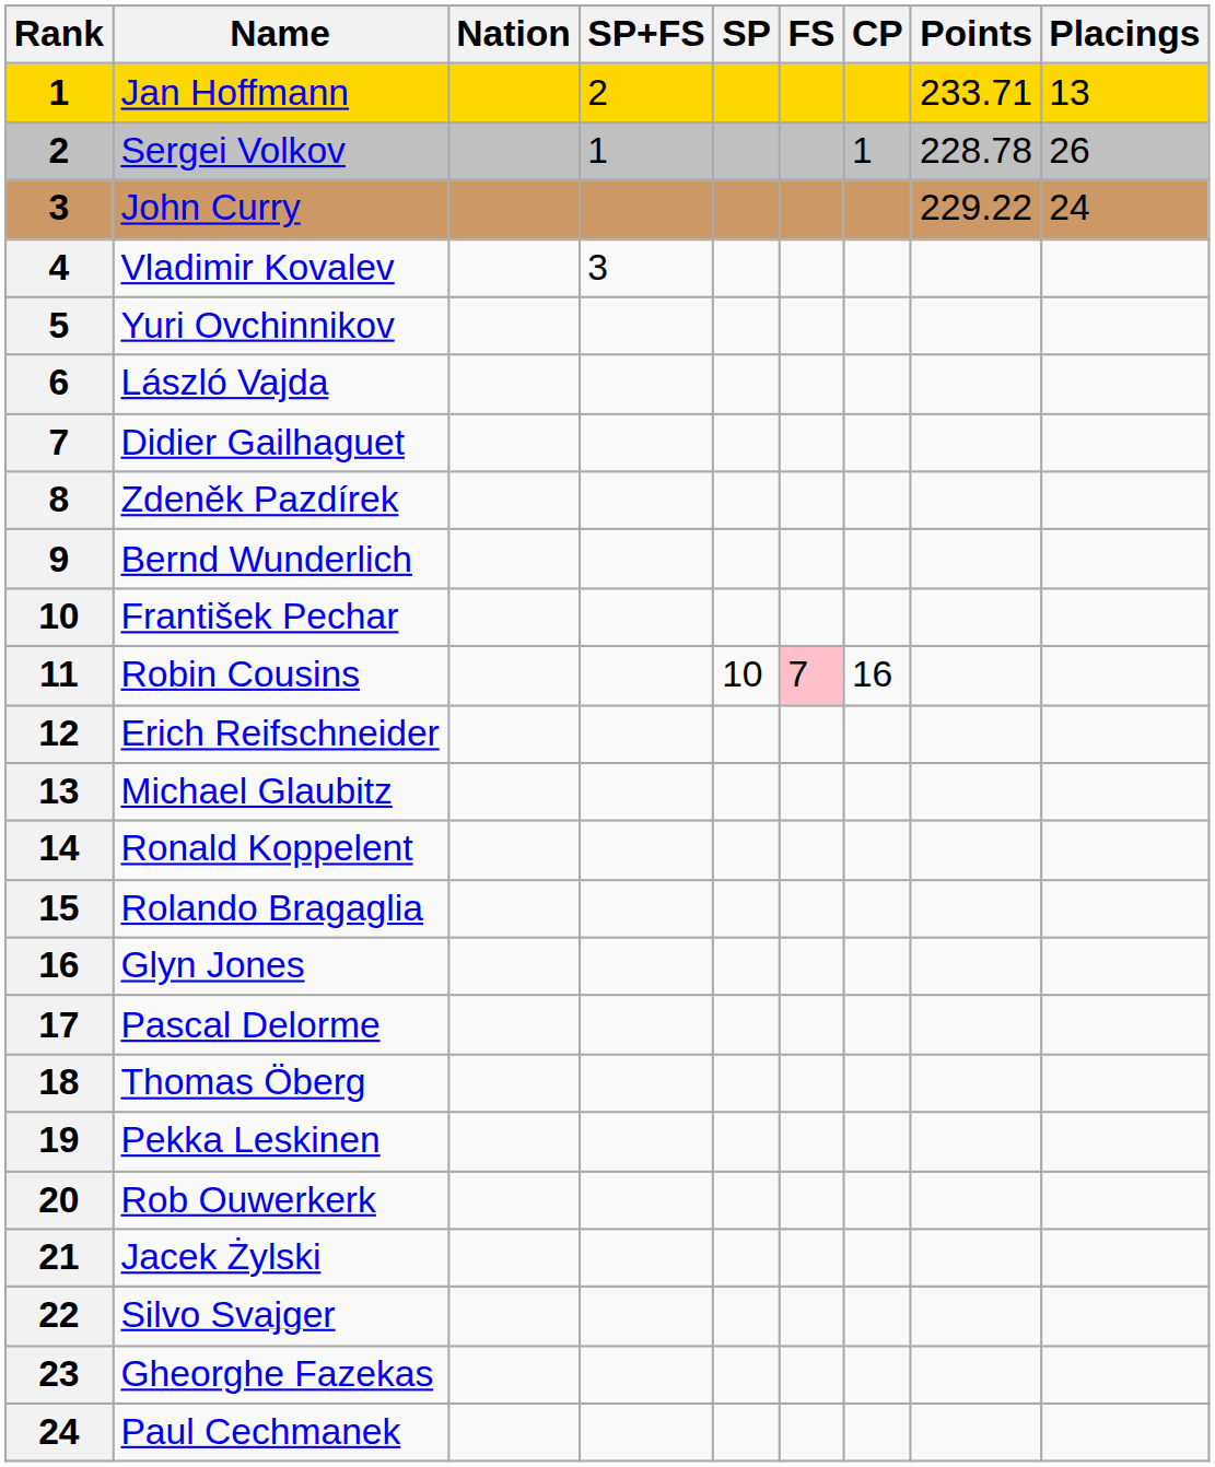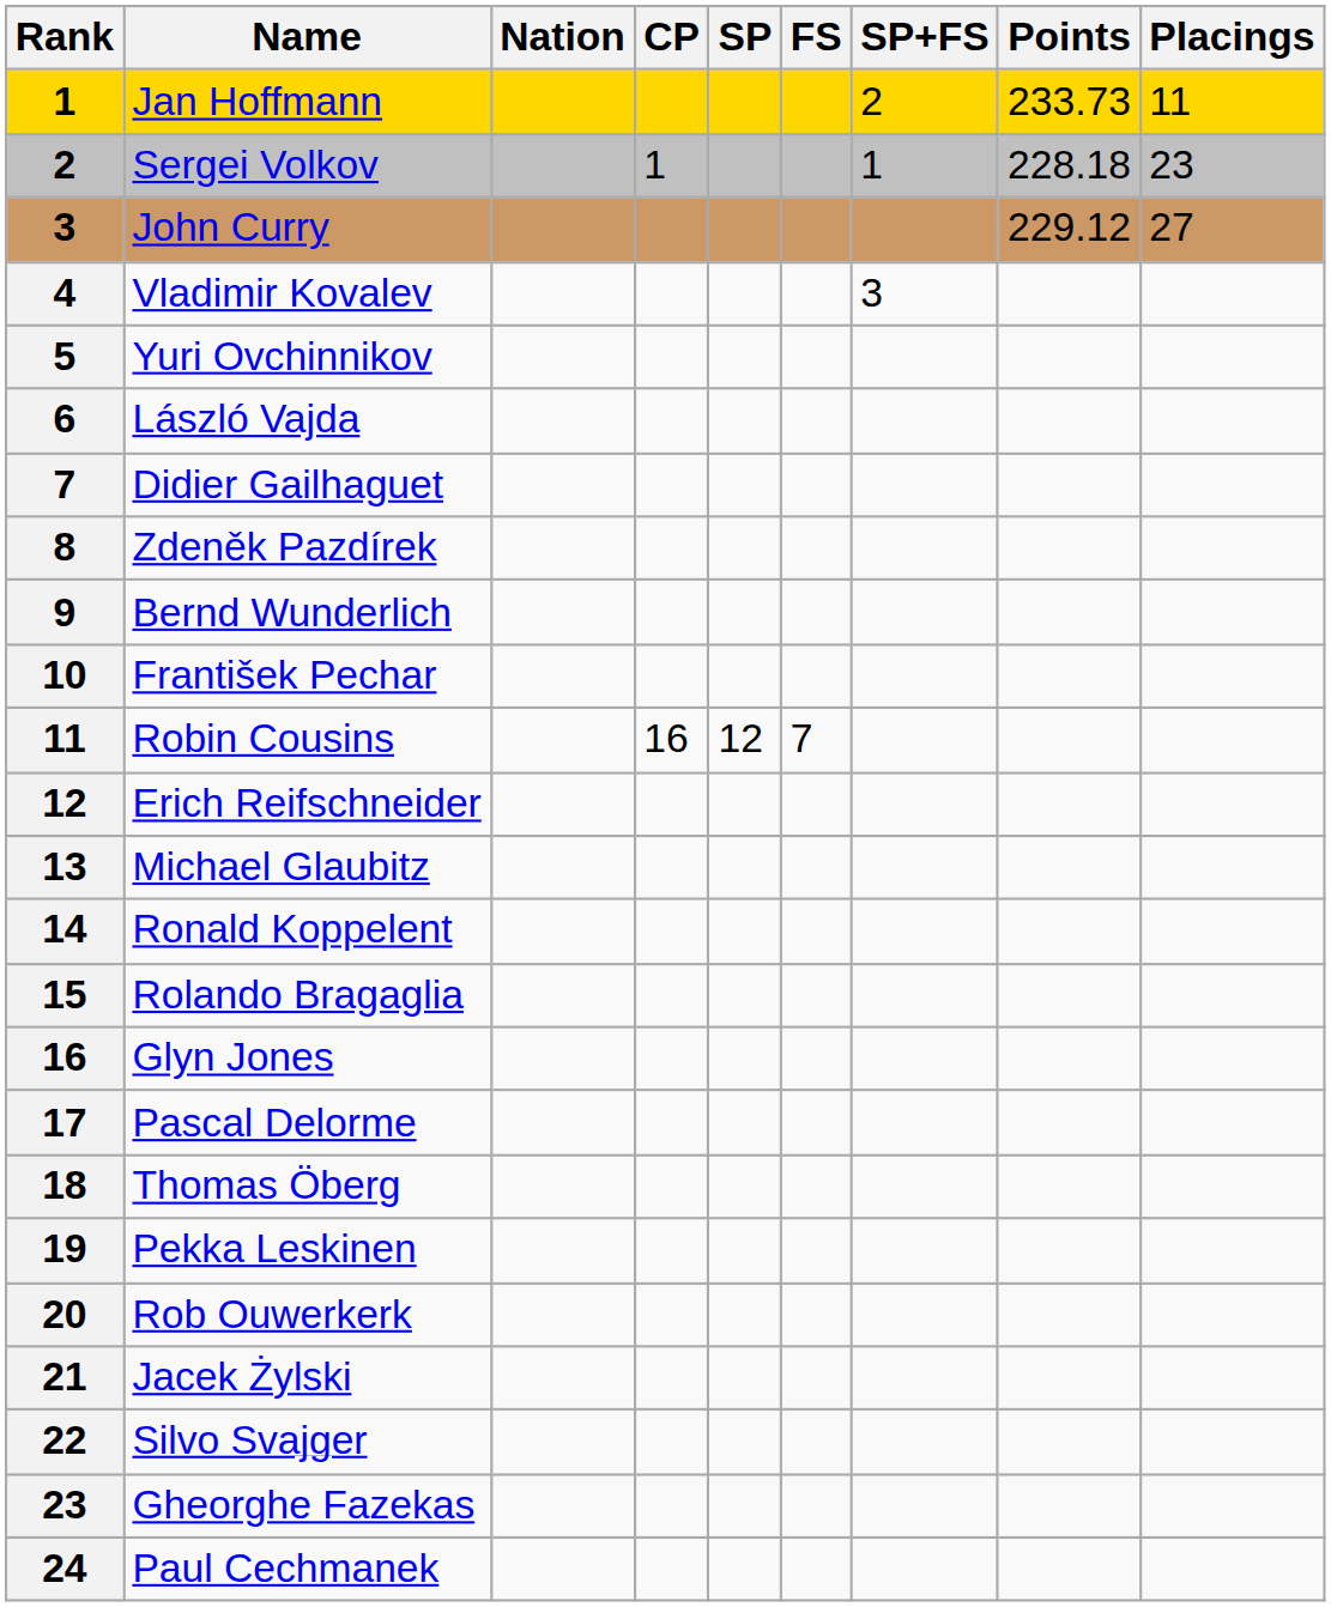columns swapped: CP <-> SP+FS
Jan Hoffmann | Points: 233.71 -> 233.73
Jan Hoffmann | Placings: 13 -> 11
Sergei Volkov | Points: 228.78 -> 228.18
Sergei Volkov | Placings: 26 -> 23
John Curry | Points: 229.22 -> 229.12
John Curry | Placings: 24 -> 27
Robin Cousins | SP: 10 -> 12
Robin Cousins | FS: pink background -> no background
